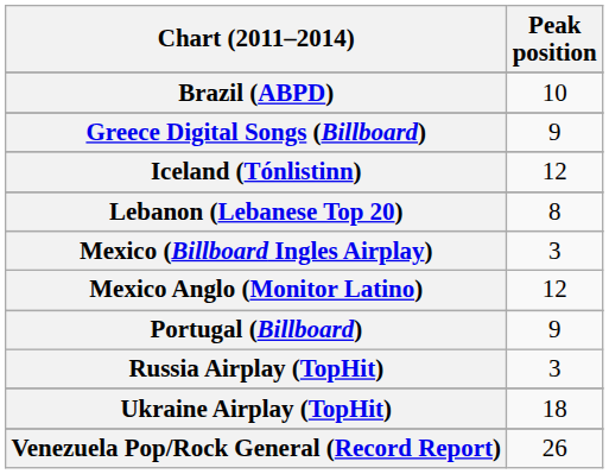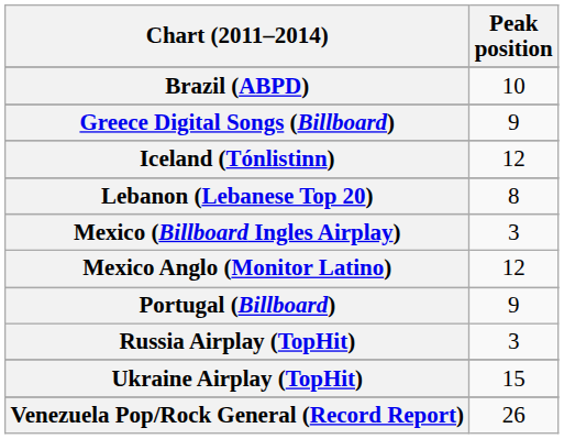Ukraine Airplay (TopHit) | Peak position: 18 -> 15
